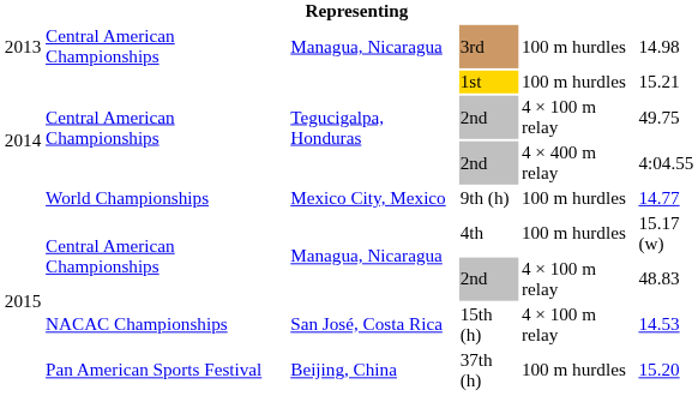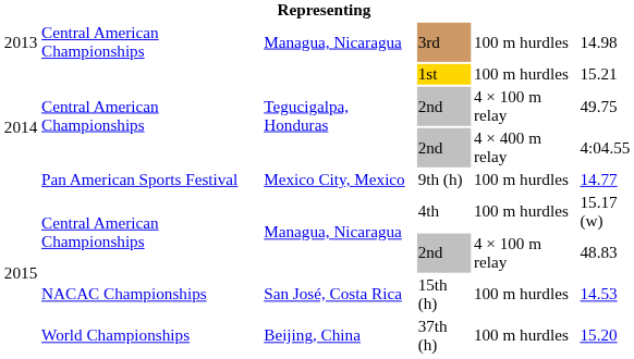9th (h) | column 2: World Championships -> Pan American Sports Festival
15th (h) | column 5: 4 × 100 m relay -> 100 m hurdles
37th (h) | column 2: Pan American Sports Festival -> World Championships
